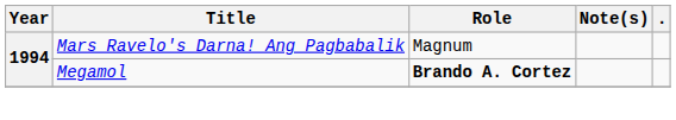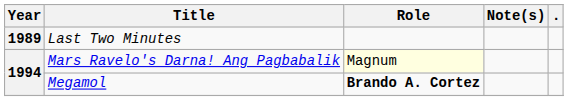+ row: 1989 | Last Two Minutes
Mars Ravelo's Darna! Ang Pagbabalik | Role: no background -> lightyellow background
